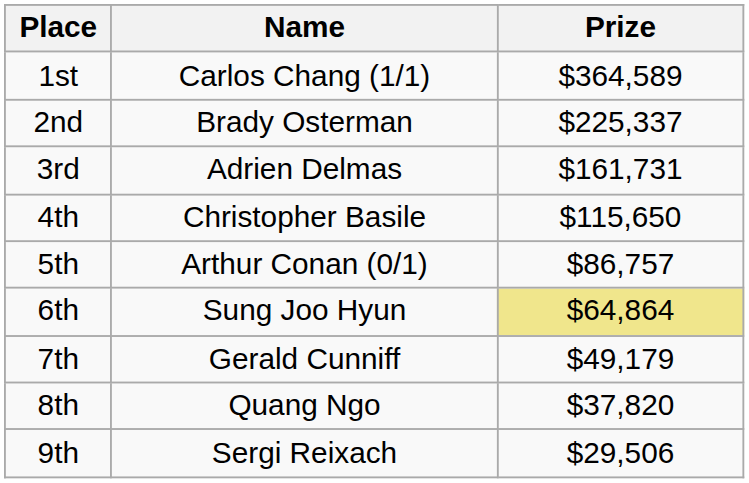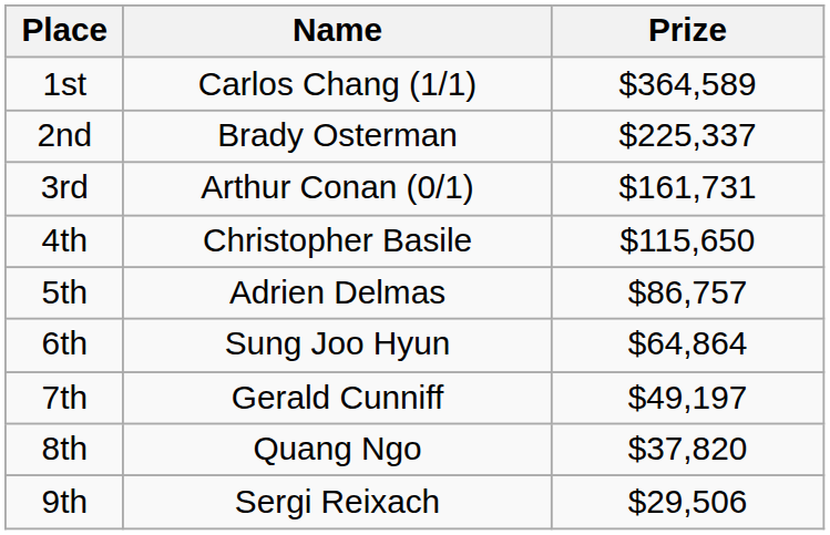3rd | Name: Adrien Delmas -> Arthur Conan (0/1)
5th | Name: Arthur Conan (0/1) -> Adrien Delmas
6th | Prize: khaki background -> no background
7th | Prize: $49,179 -> $49,197
